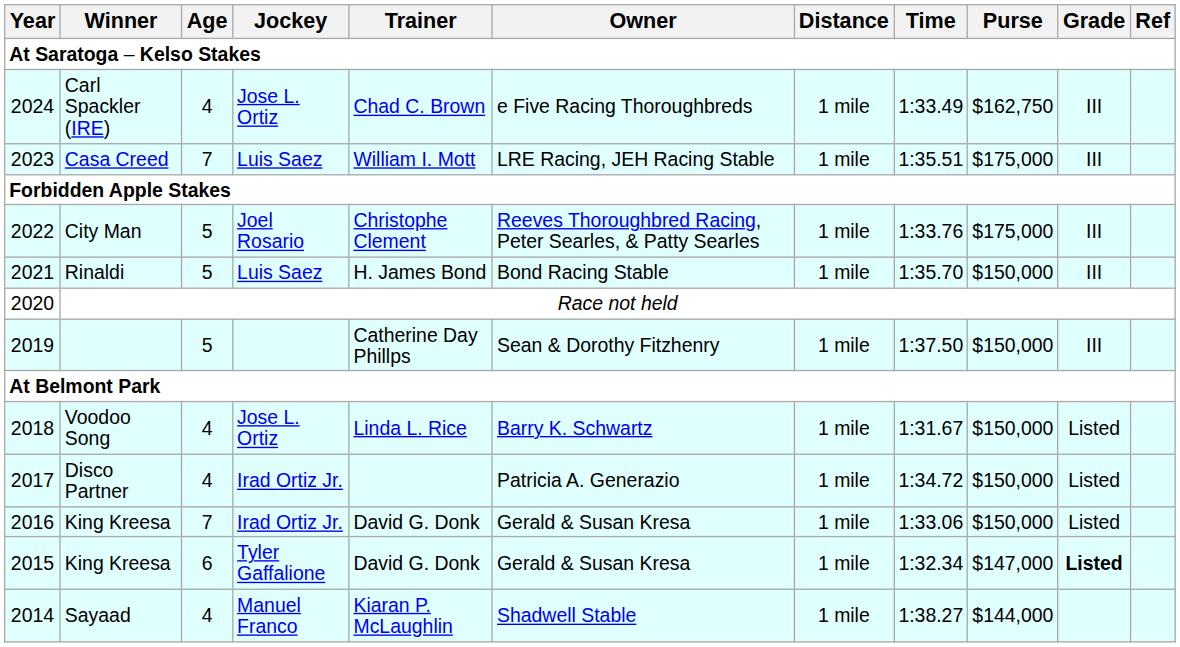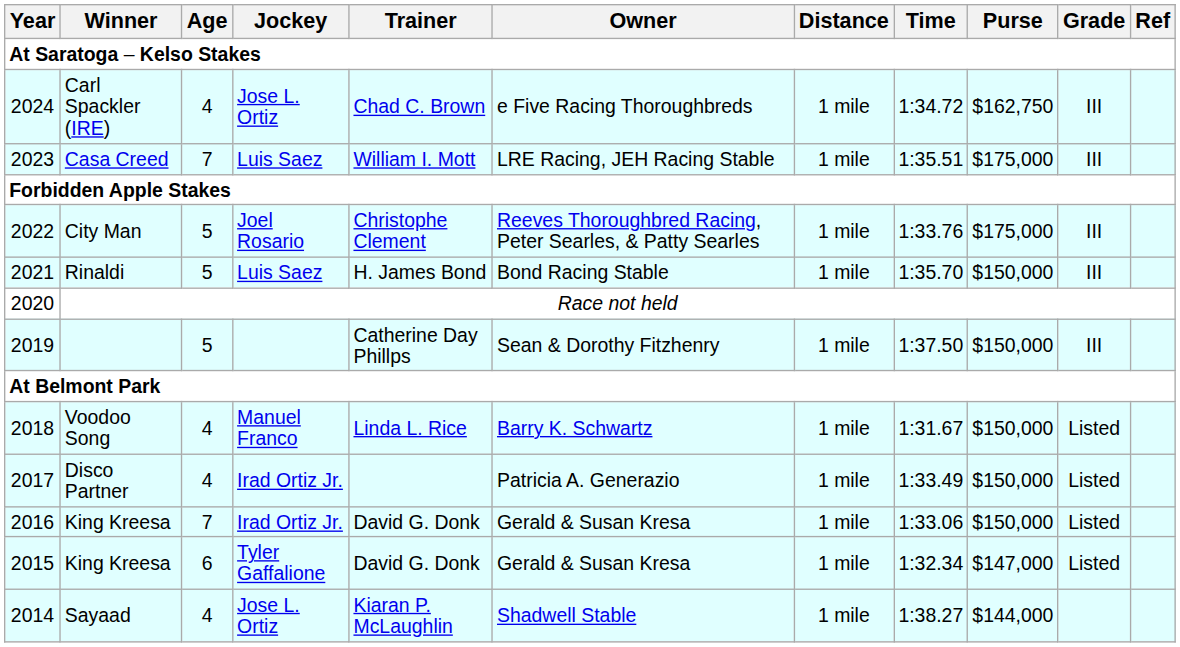Carl Spackler (IRE) | Time: 1:33.49 -> 1:34.72
Voodoo Song | Jockey: Jose L. Ortiz -> Manuel Franco
Disco Partner | Time: 1:34.72 -> 1:33.49
2015 / King Kreesa | Grade: bold -> normal
Sayaad | Jockey: Manuel Franco -> Jose L. Ortiz
